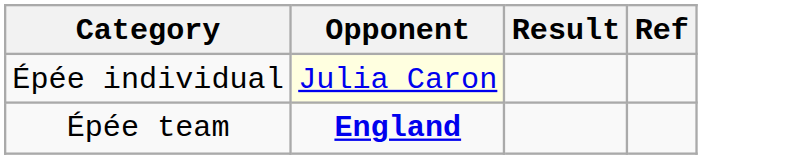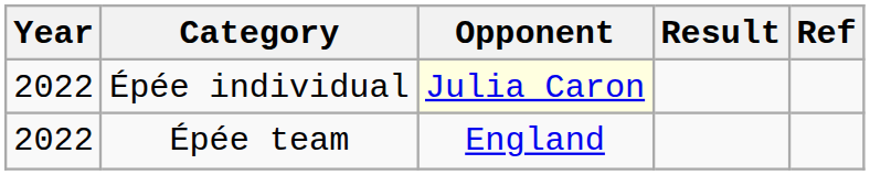+ column: Year | 2022 | 2022
Épée team | Opponent: bold -> normal
